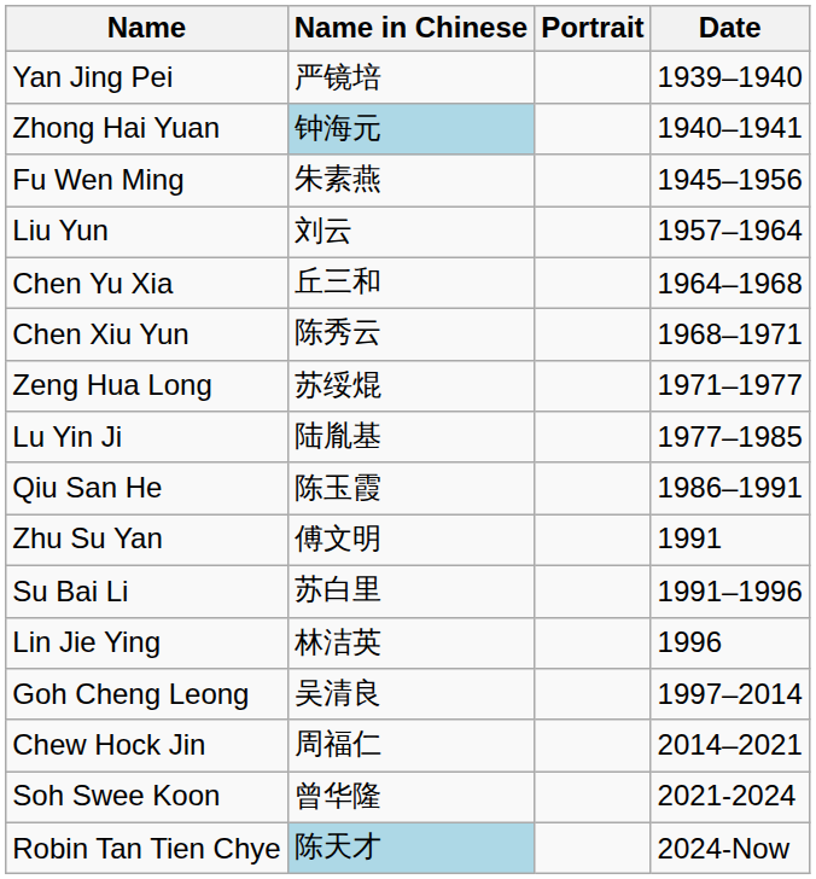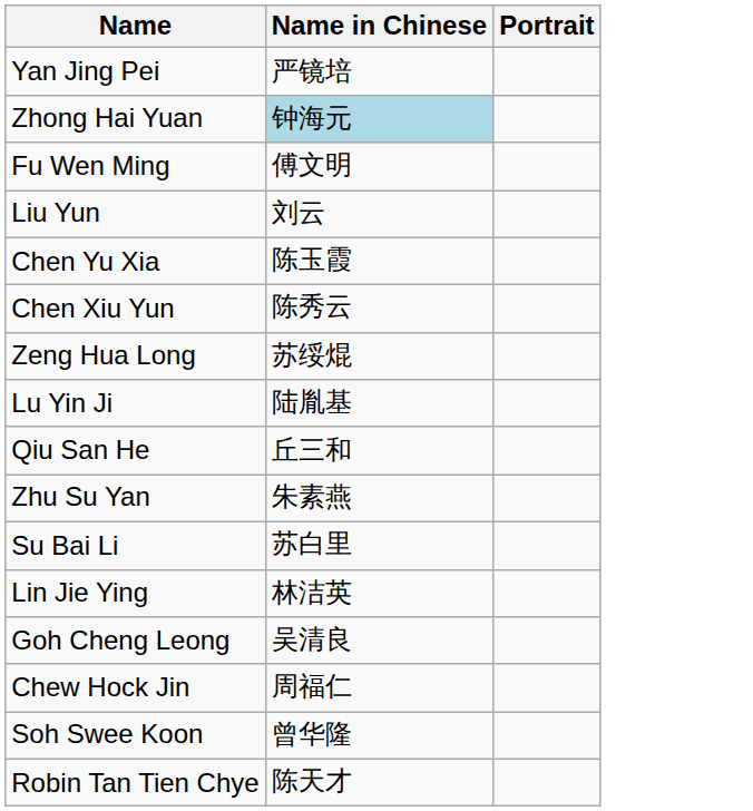- column: Date | 1939–1940 | 1940–1941 | 1945–1956 | 1957–1964 | 1964–1968 | 1968–1971 | 1971–1977 | 1977–1985 | 1986–1991 | 1991 | 1991–1996 | 1996 | 1997–2014 | 2014–2021 | 2021-2024 | 2024-Now
Fu Wen Ming | Name in Chinese: 朱素燕 -> 傅文明
Chen Yu Xia | Name in Chinese: 丘三和 -> 陈玉霞
Qiu San He | Name in Chinese: 陈玉霞 -> 丘三和
Zhu Su Yan | Name in Chinese: 傅文明 -> 朱素燕
Robin Tan Tien Chye | Name in Chinese: lightblue background -> no background
